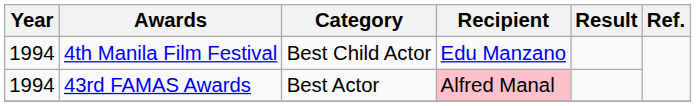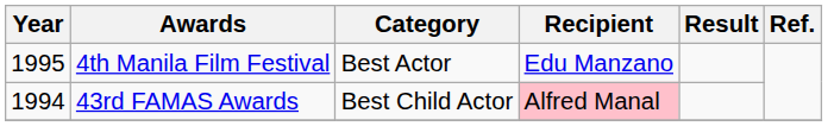4th Manila Film Festival | Year: 1994 -> 1995
4th Manila Film Festival | Category: Best Child Actor -> Best Actor
43rd FAMAS Awards | Category: Best Actor -> Best Child Actor
